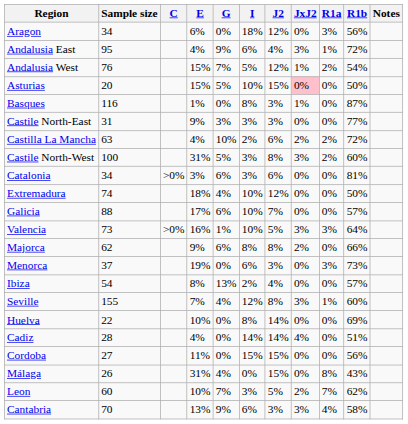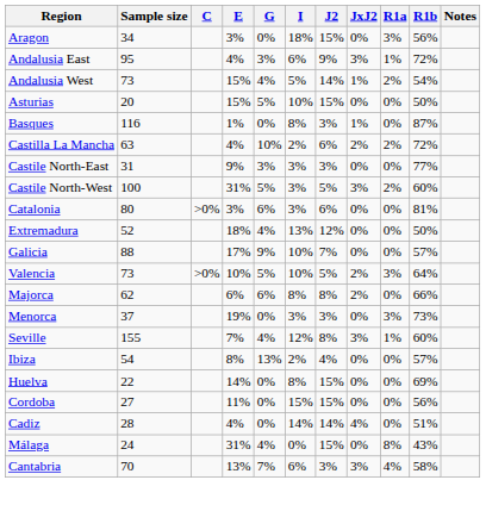Aragon | E: 6% -> 3%
Aragon | J2: 12% -> 15%
Andalusia East | G: 9% -> 3%
Andalusia East | J2: 4% -> 9%
Andalusia West | Sample size: 76 -> 73
Andalusia West | G: 7% -> 4%
Andalusia West | J2: 12% -> 14%
Asturias | JxJ2: pink background -> no background
rows swapped: Castilla La Mancha <-> Castile North-East
Castile North-West | J2: 8% -> 5%
Catalonia | Sample size: 34 -> 80
Extremadura | Sample size: 74 -> 52
Extremadura | I: 10% -> 13%
Galicia | G: 6% -> 9%
Valencia | E: 16% -> 10%
Valencia | G: 1% -> 5%
Valencia | JxJ2: 3% -> 2%
Majorca | E: 9% -> 6%
Menorca | I: 6% -> 3%
rows swapped: Ibiza <-> Seville
Huelva | E: 10% -> 14%
Huelva | J2: 14% -> 15%
rows swapped: Cadiz <-> Cordoba
Málaga | Sample size: 26 -> 24
- row: Leon | 60 | 10% | 7% | 3% | 5% | 2% | 7% | 62%
Cantabria | G: 9% -> 7%
